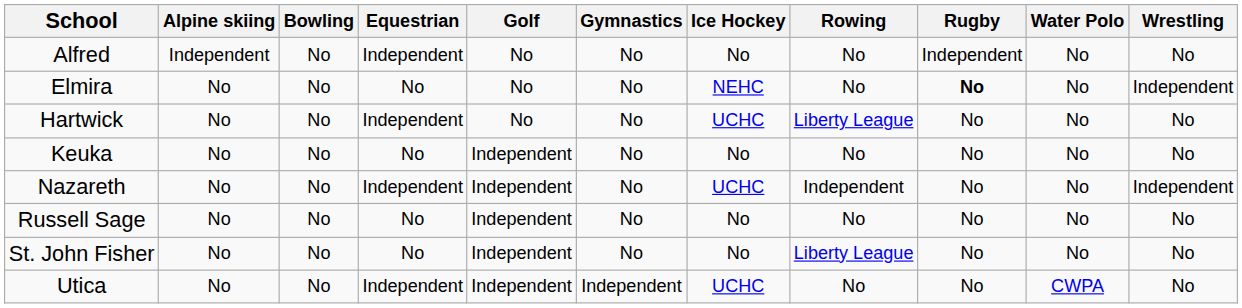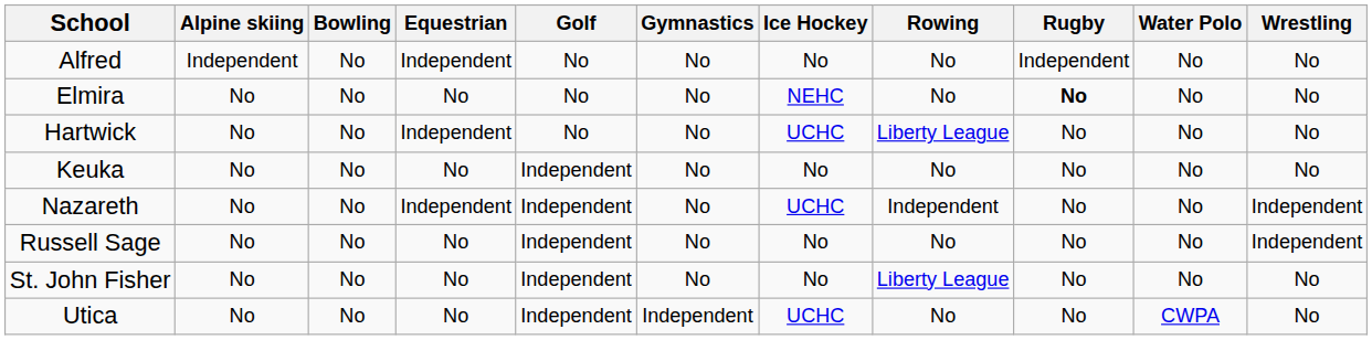Elmira | Wrestling: Independent -> No
Russell Sage | Wrestling: No -> Independent
Utica | Equestrian: Independent -> No
